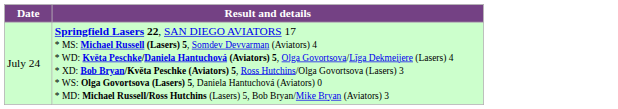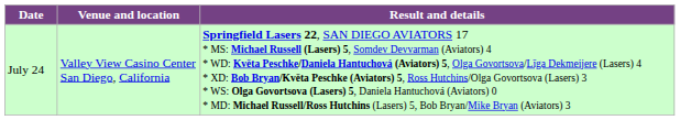+ column: Venue and location | Valley View Casino Center San Diego, California
